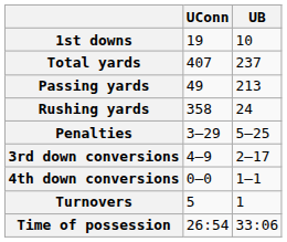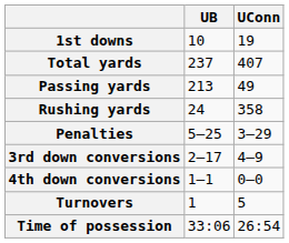columns swapped: UB <-> UConn
